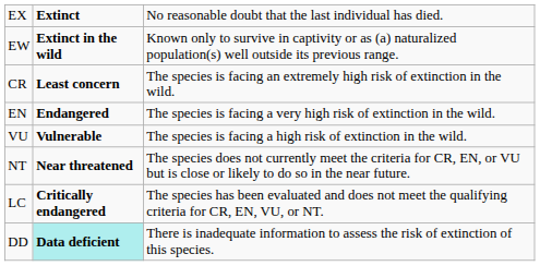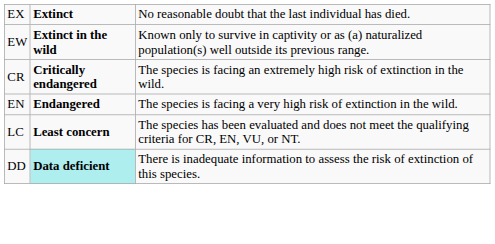CR | column 2: Least concern -> Critically endangered
- row: VU | Vulnerable | The species is facing a high risk of extinction in the wild.
- row: NT | Near threatened | The species does not currently meet the criteria for CR, EN, or VU but is close or likely to do so in the near future.
LC | column 2: Critically endangered -> Least concern
